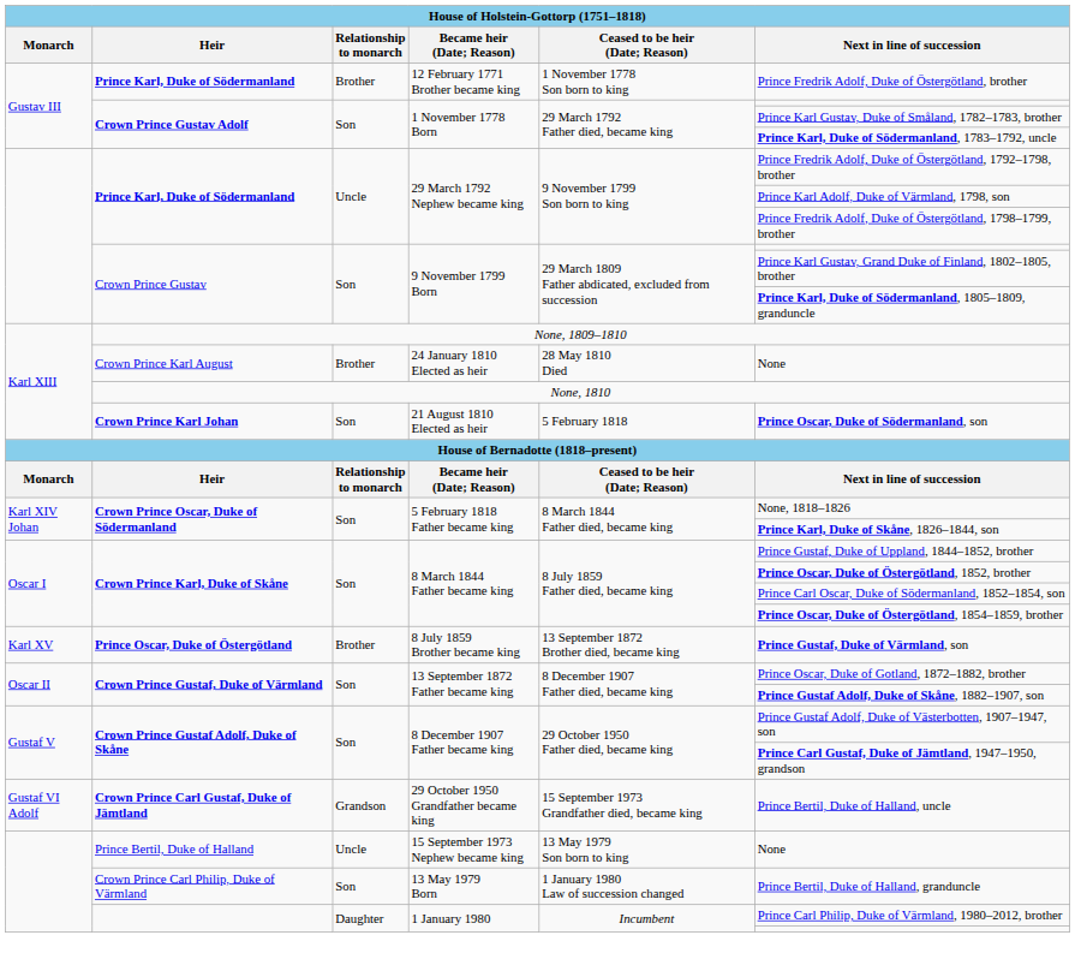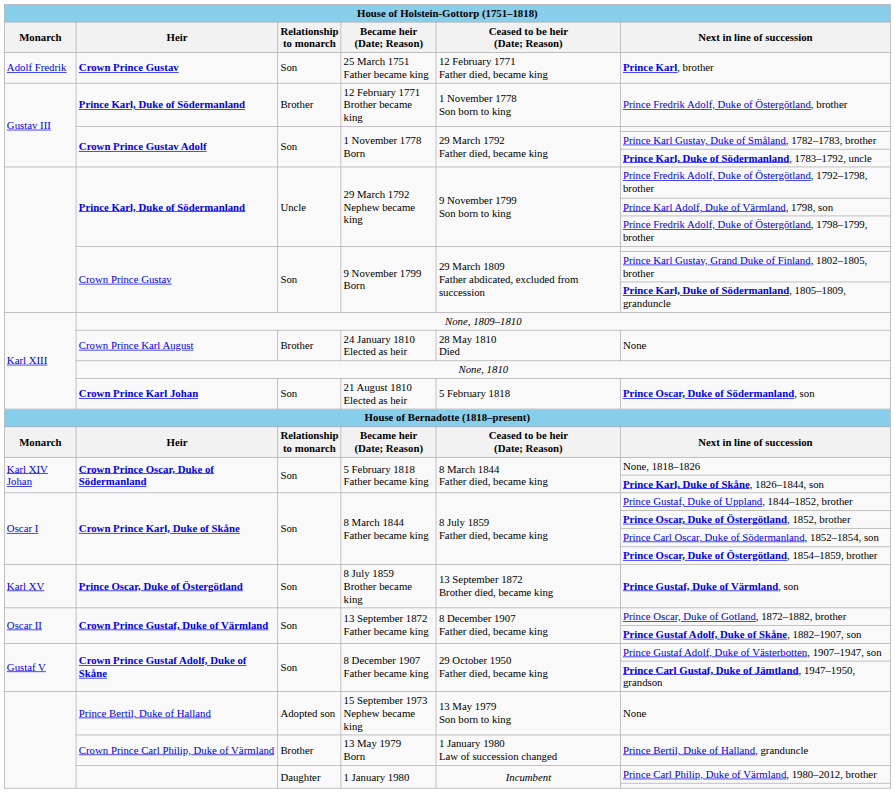+ row: Adolf Fredrik | Crown Prince Gustav | Son | 25 March 1751 Father became king | 12 February 1771 Father died, became king | Prince Karl, brother
8 July 1859 Brother became king | Relationship to monarch: Brother -> Son
- row: Gustaf VI Adolf | Crown Prince Carl Gustaf, Duke of Jämtland | Grandson | 29 October 1950 Grandfather became king | 15 September 1973 Grandfather died, became king | Prince Bertil, Duke of Halland, uncle
15 September 1973 Nephew became king | Relationship to monarch: Uncle -> Adopted son
13 May 1979 Born | Relationship to monarch: Son -> Brother
